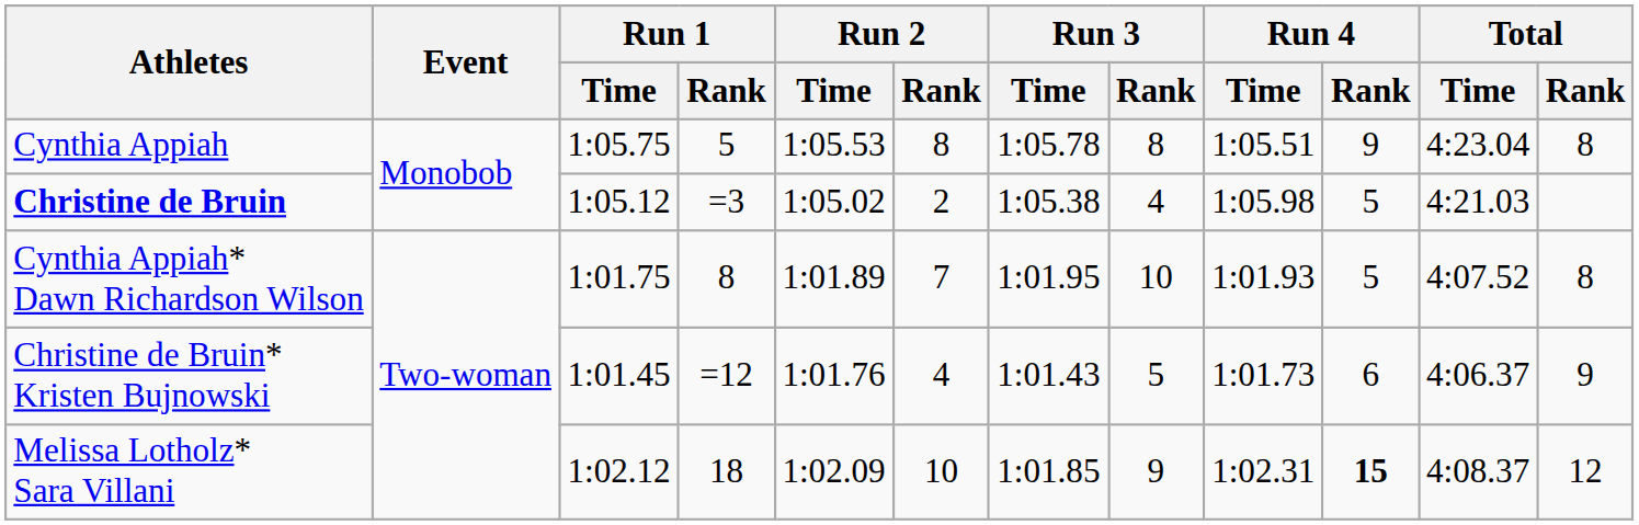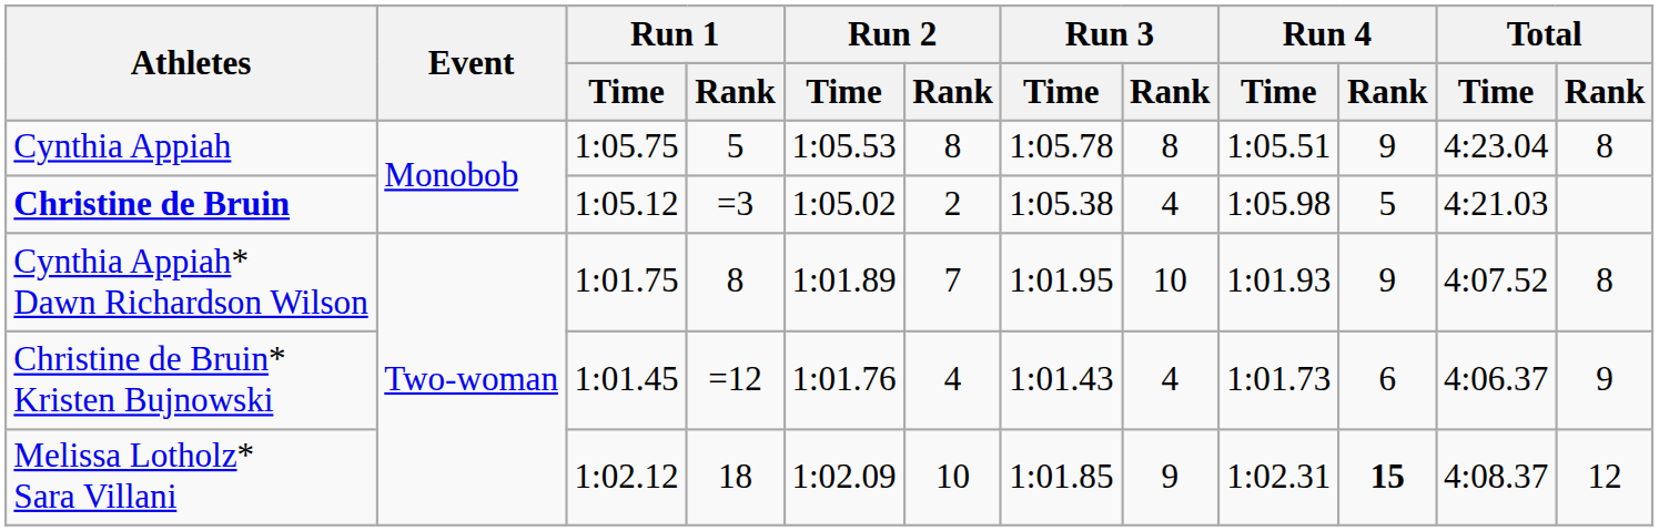Cynthia Appiah* Dawn Richardson Wilson | Run 4 / Rank: 5 -> 9
Christine de Bruin* Kristen Bujnowski | Run 3 / Rank: 5 -> 4
